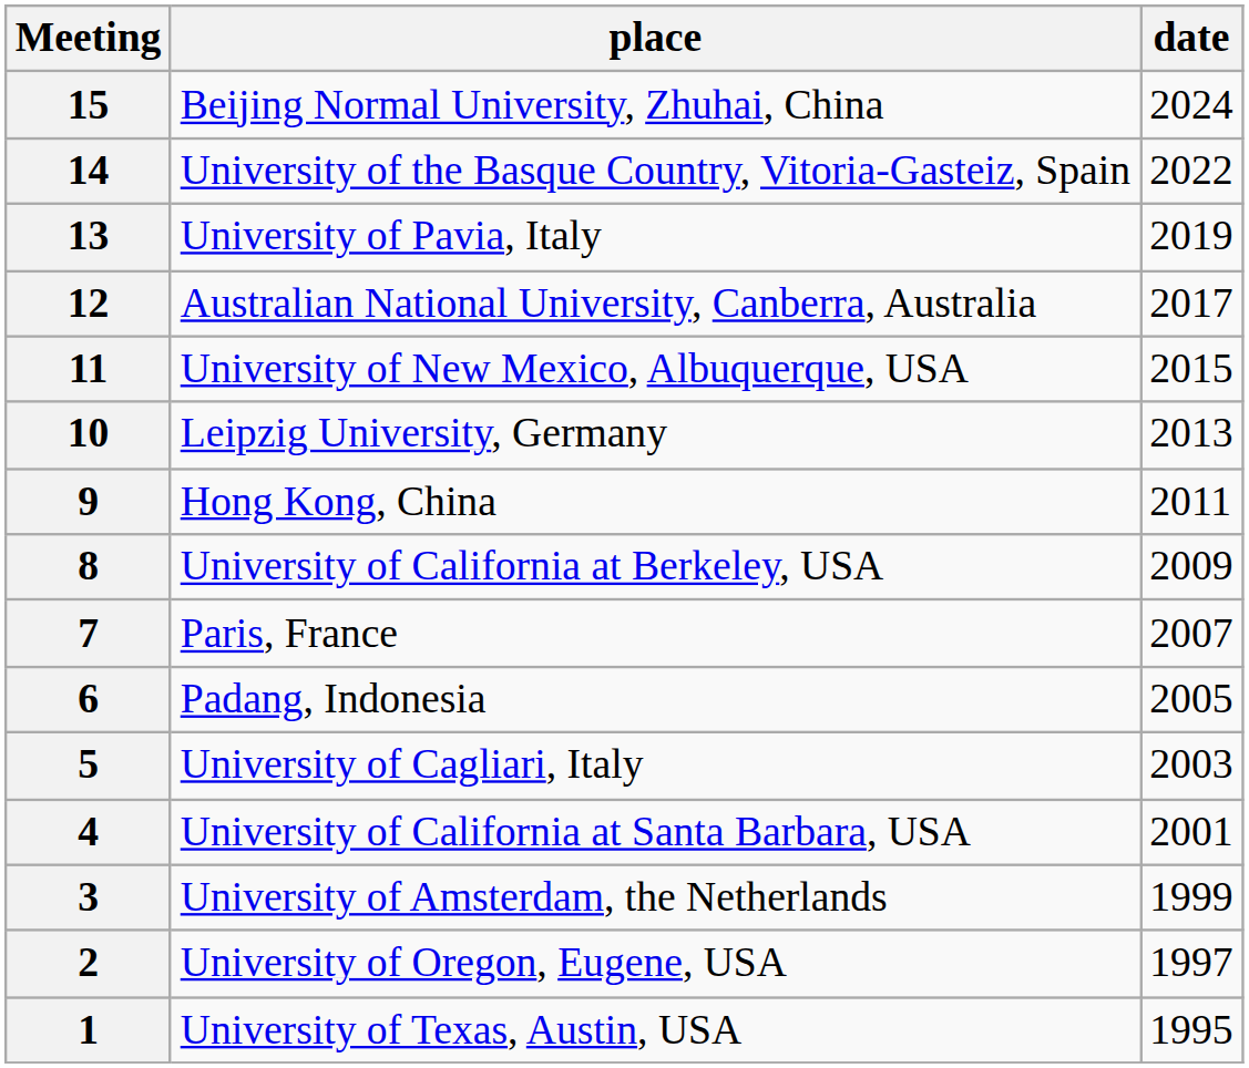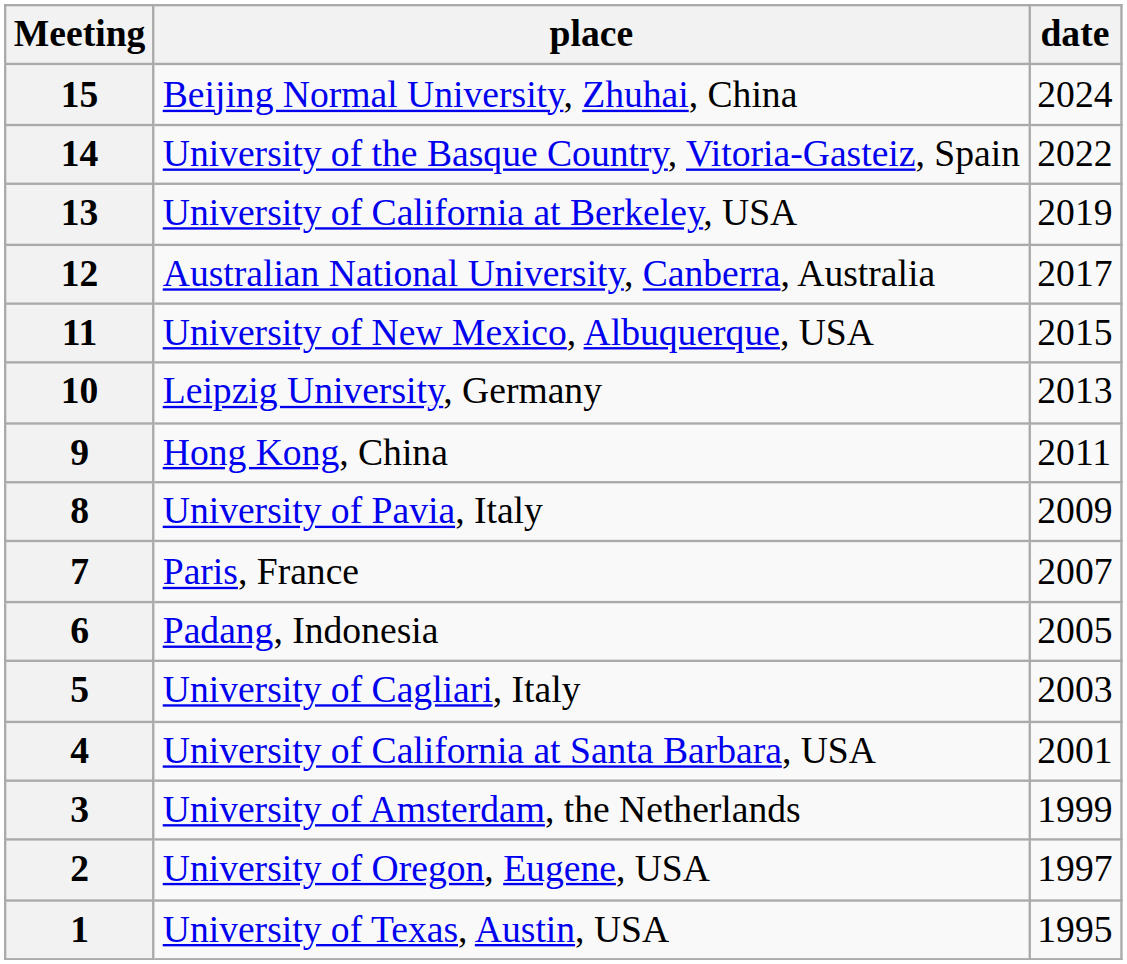13 | place: University of Pavia, Italy -> University of California at Berkeley, USA
8 | place: University of California at Berkeley, USA -> University of Pavia, Italy
